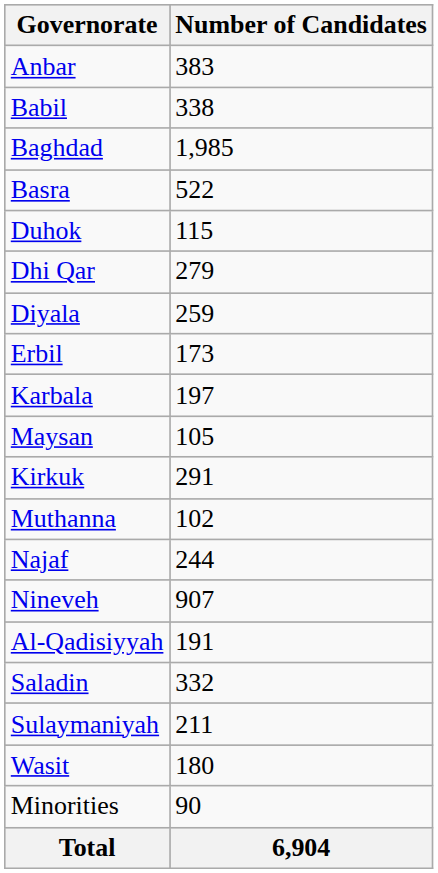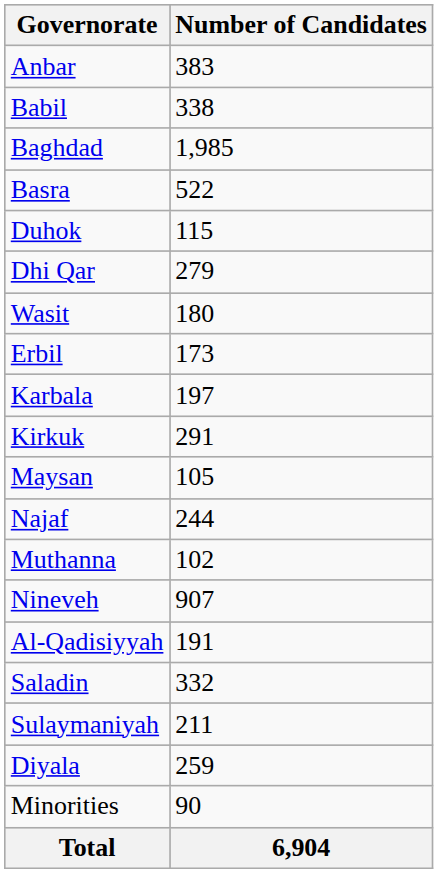rows swapped: Diyala <-> Wasit
rows swapped: Kirkuk <-> Maysan
rows swapped: Muthanna <-> Najaf
